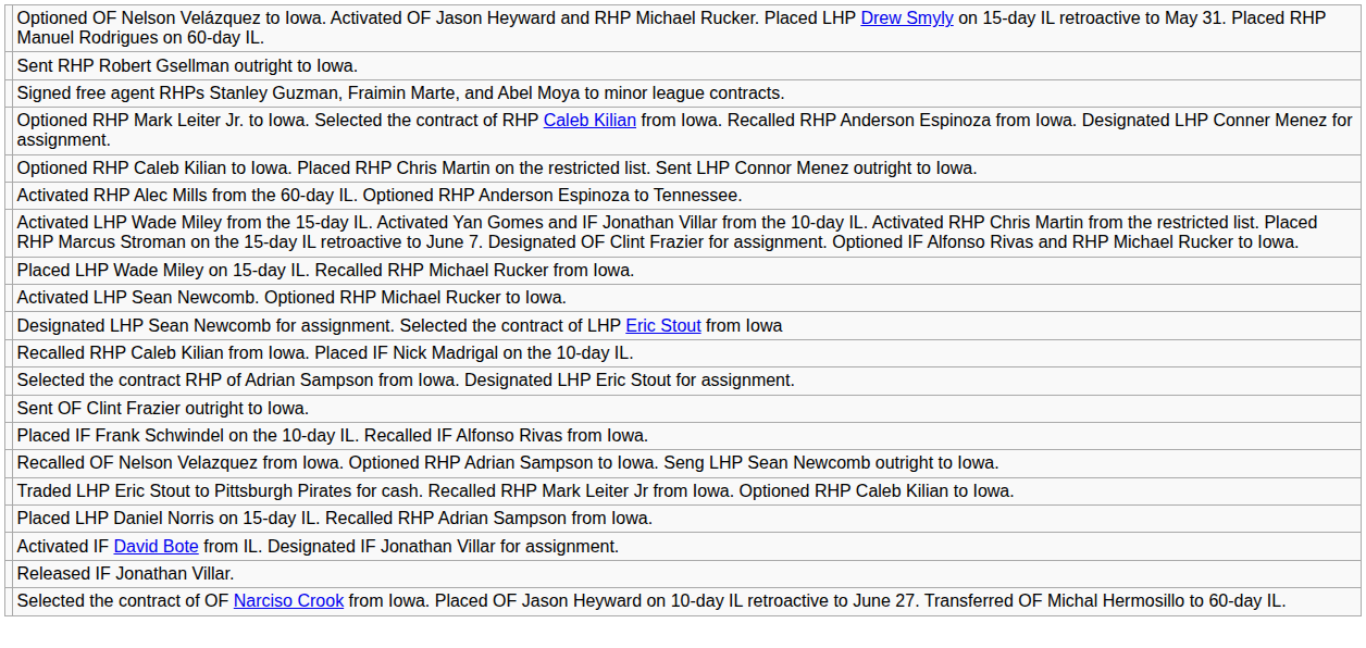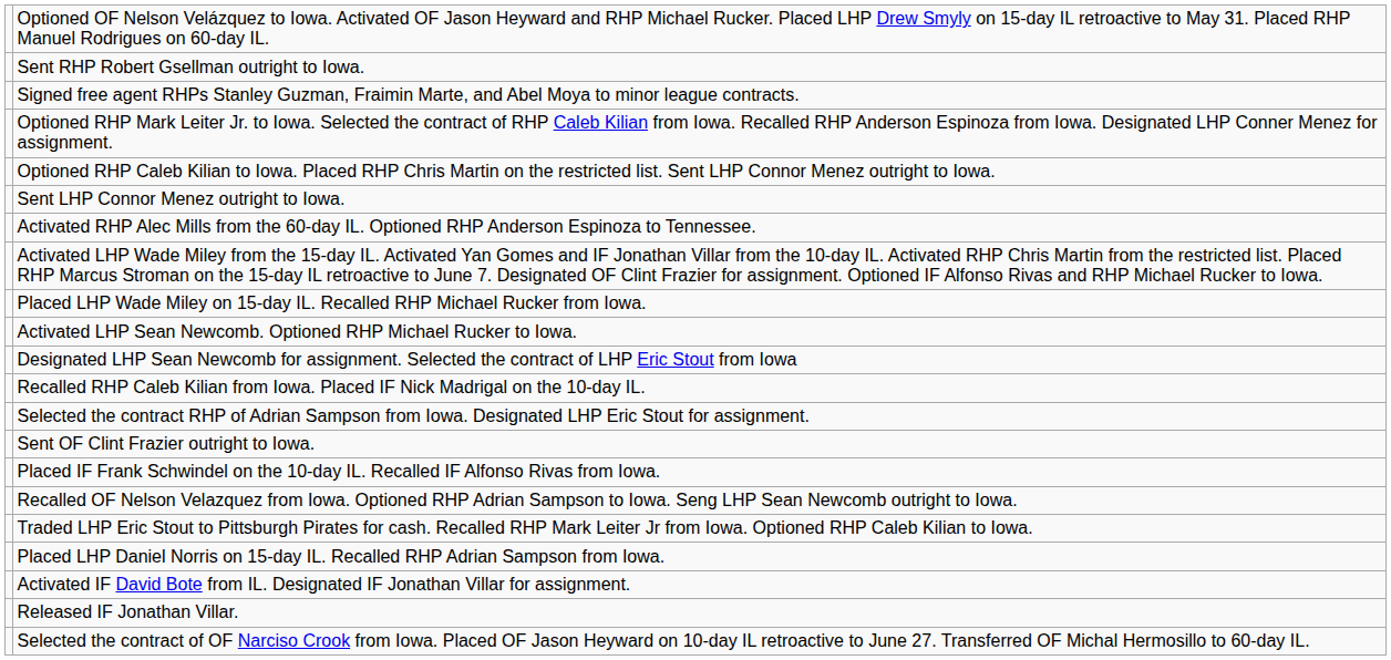+ row: Sent LHP Connor Menez outright to Iowa.
